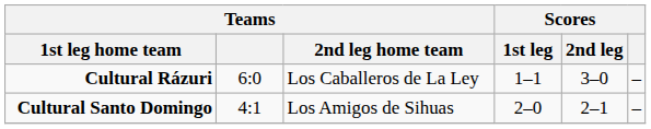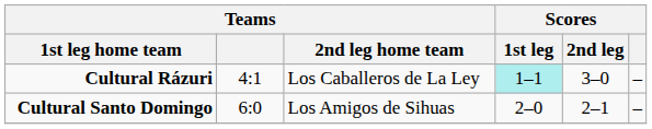Cultural Rázuri | Teams: 6:0 -> 4:1
Cultural Rázuri | Scores / 1st leg: no background -> paleturquoise background
Cultural Santo Domingo | Teams: 4:1 -> 6:0
